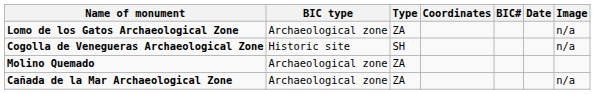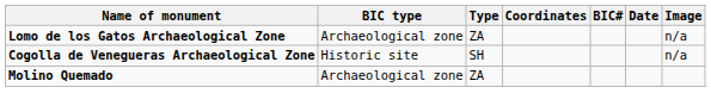- row: Cañada de la Mar Archaeological Zone | Archaeological zone | ZA | n/a
